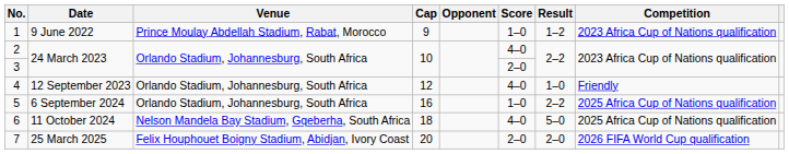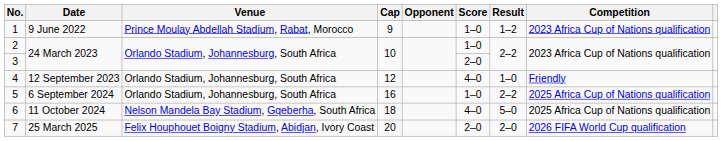2 | Score: 4–0 -> 1–0
